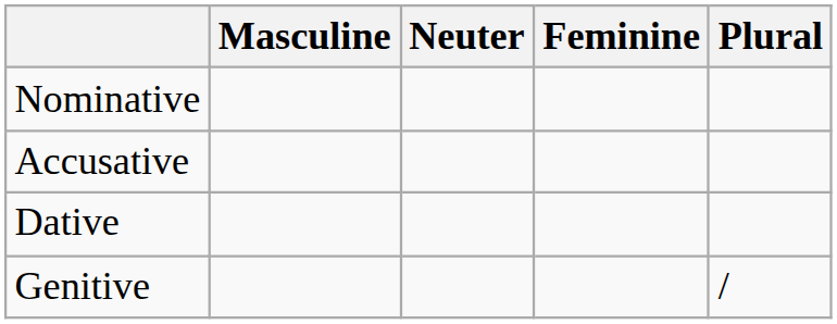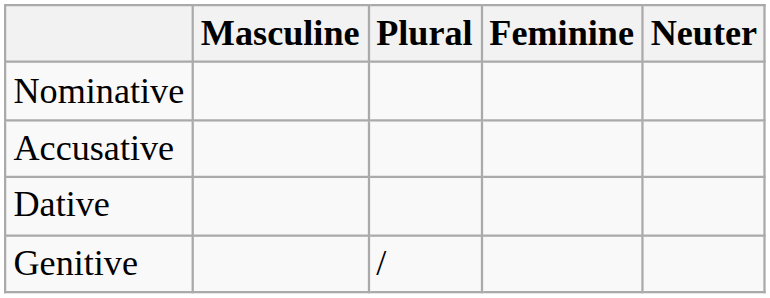columns swapped: Neuter <-> Plural
